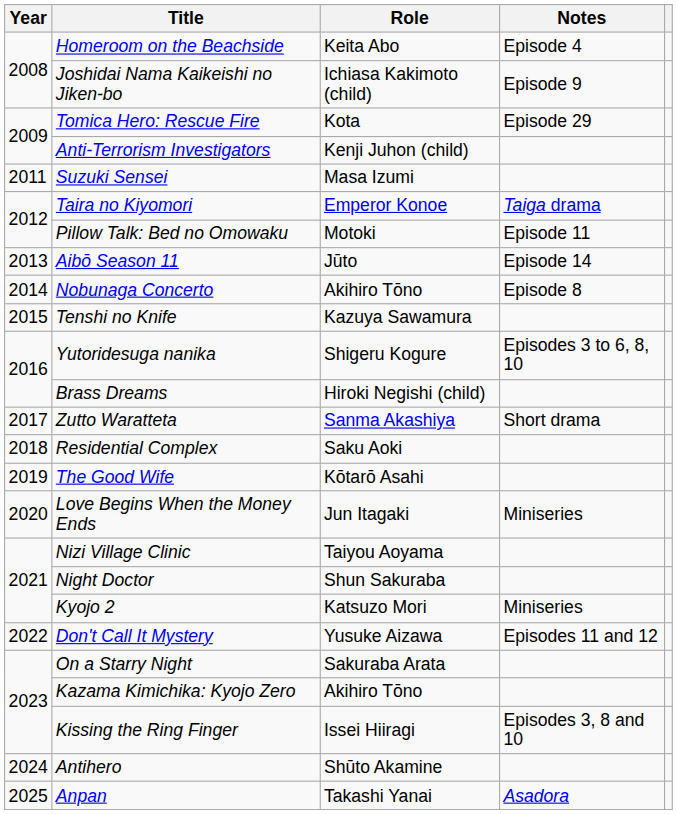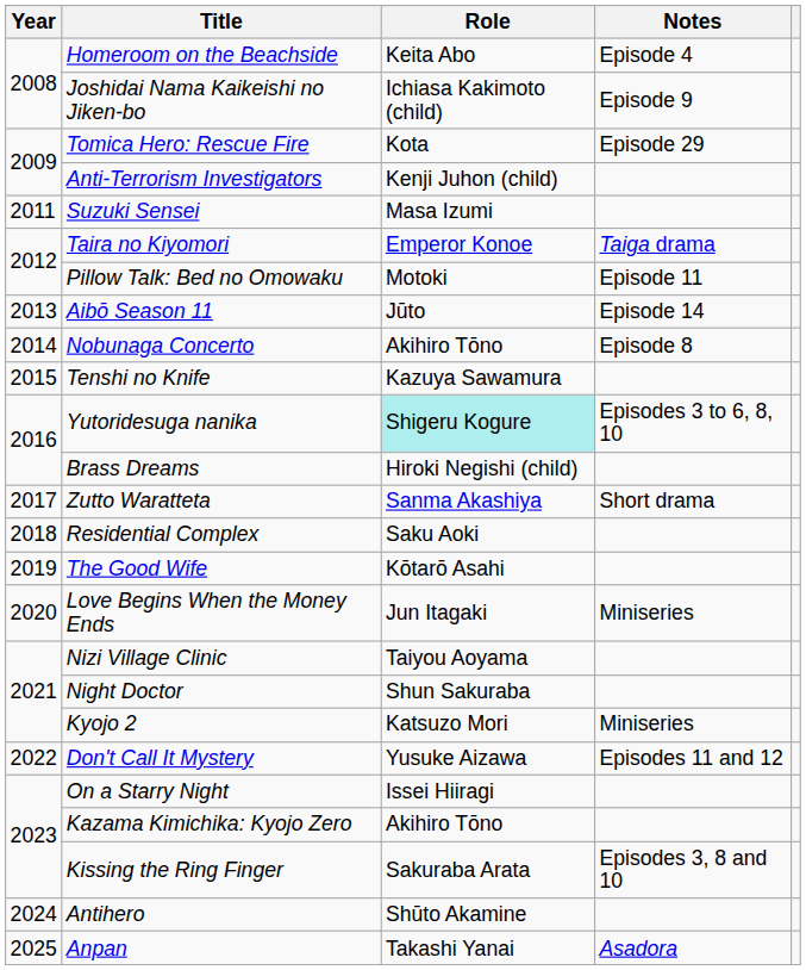Yutoridesuga nanika | Role: no background -> paleturquoise background
On a Starry Night | Role: Sakuraba Arata -> Issei Hiiragi
Kissing the Ring Finger | Role: Issei Hiiragi -> Sakuraba Arata
